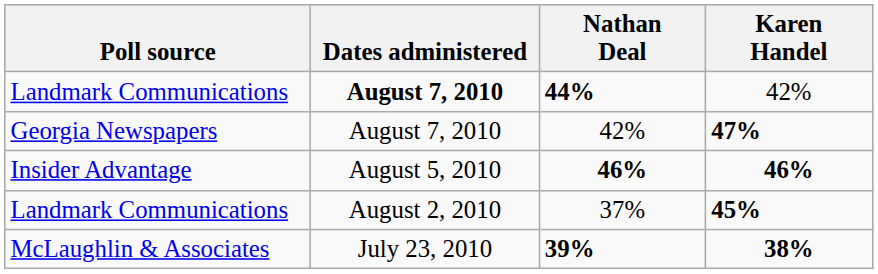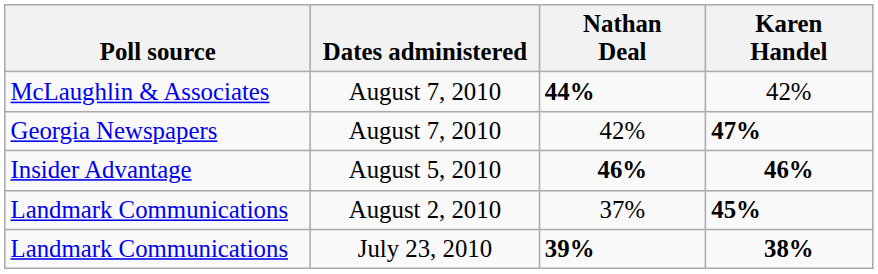44% | Poll source: Landmark Communications -> McLaughlin & Associates
44% | Dates administered: bold -> normal
39% | Poll source: McLaughlin & Associates -> Landmark Communications
